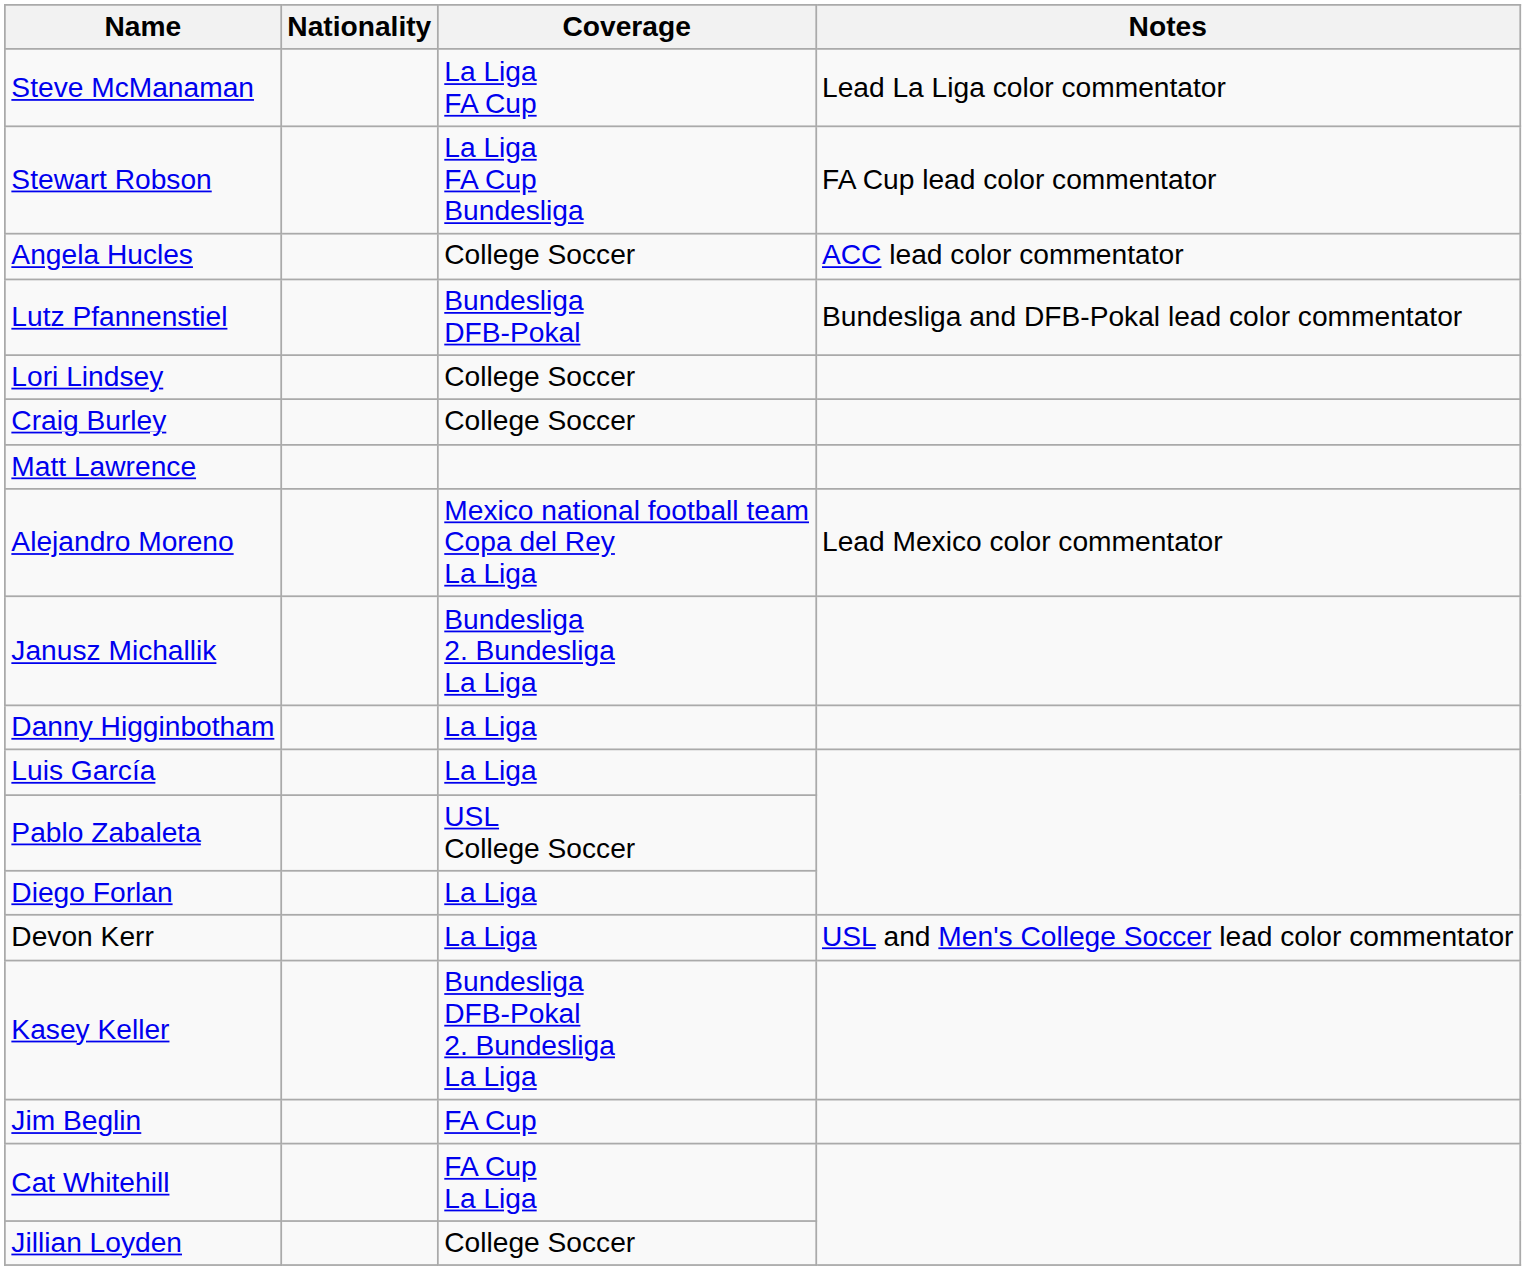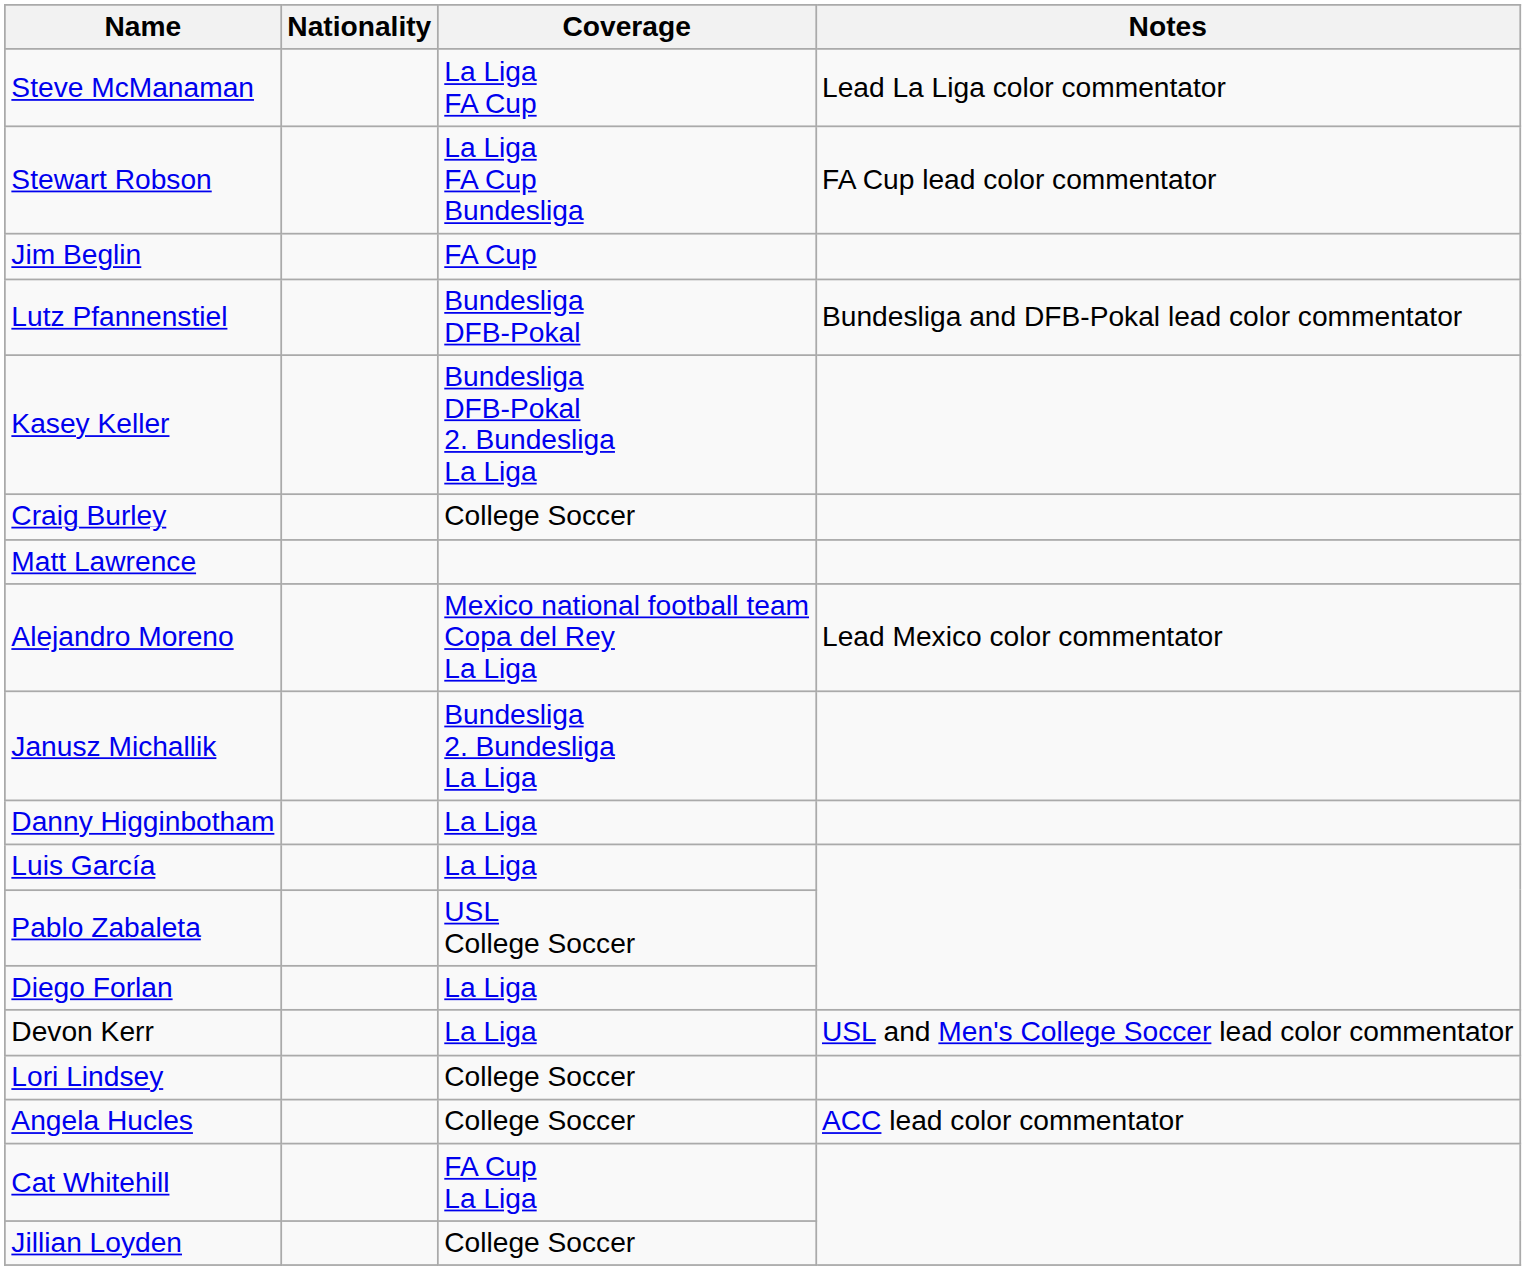rows swapped: Jim Beglin <-> Angela Hucles
rows swapped: Kasey Keller <-> Lori Lindsey
